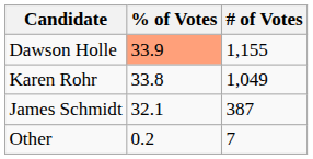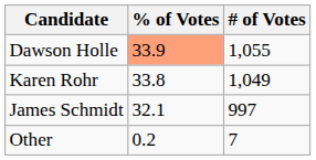Dawson Holle | # of Votes: 1,155 -> 1,055
James Schmidt | # of Votes: 387 -> 997
